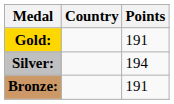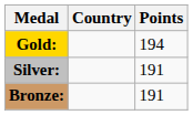Gold: | Points: 191 -> 194
Silver: | Points: 194 -> 191
